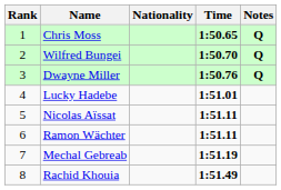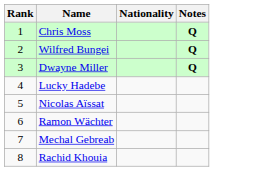- column: Time | 1:50.65 | 1:50.70 | 1:50.76 | 1:51.01 | 1:51.11 | 1:51.11 | 1:51.19 | 1:51.49
